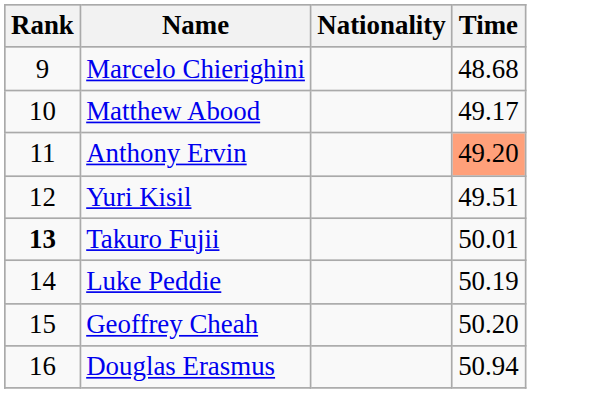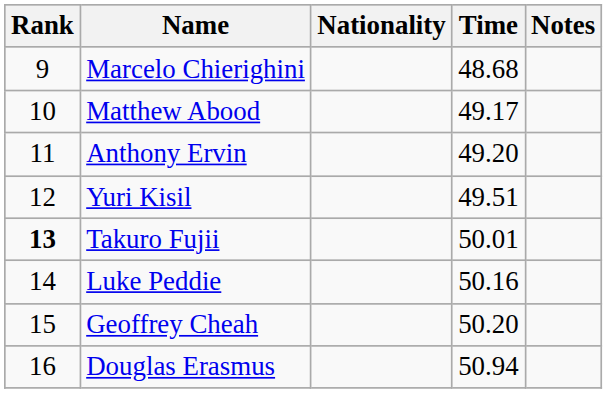+ column: Notes
Anthony Ervin | Time: lightsalmon background -> no background
Luke Peddie | Time: 50.19 -> 50.16
